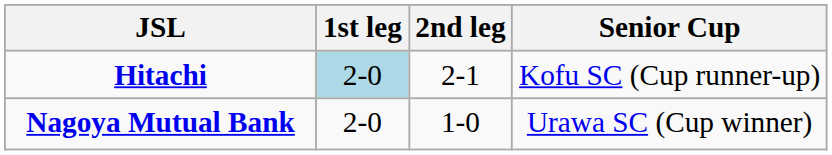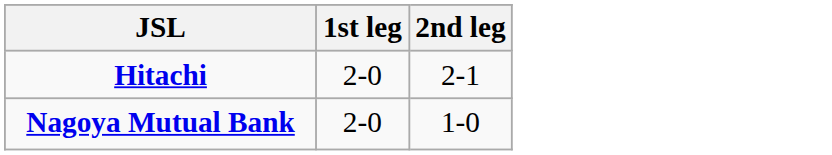- column: Senior Cup | Kofu SC (Cup runner-up) | Urawa SC (Cup winner)
Hitachi | 1st leg: lightblue background -> no background
